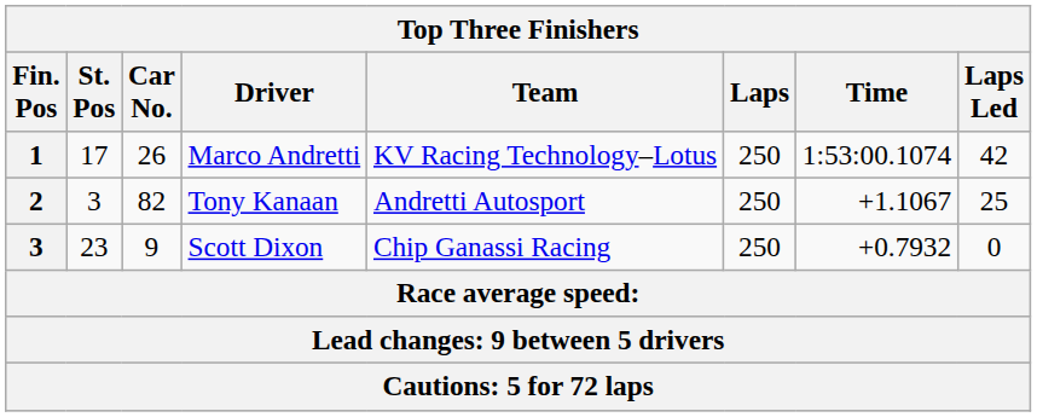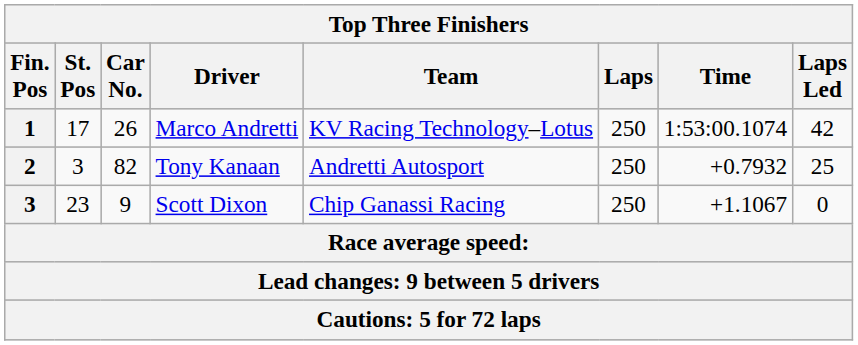Tony Kanaan | Time: +1.1067 -> +0.7932
Scott Dixon | Time: +0.7932 -> +1.1067
